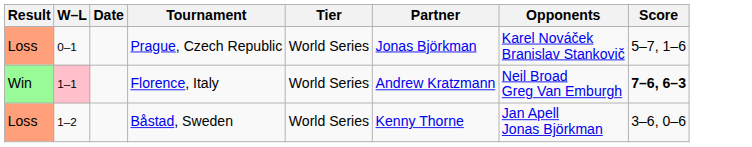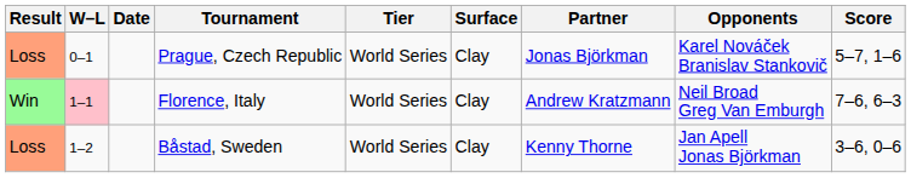+ column: Surface | Clay | Clay | Clay
Florence, Italy | Score: bold -> normal
